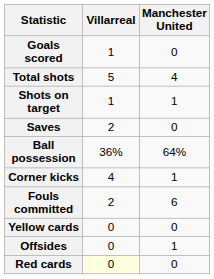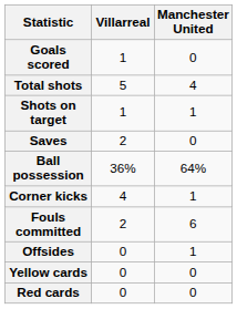rows swapped: Offsides <-> Yellow cards
Red cards | Villarreal: lightyellow background -> no background
